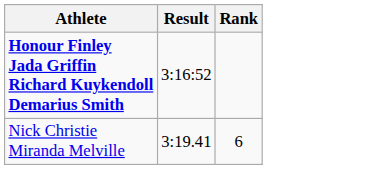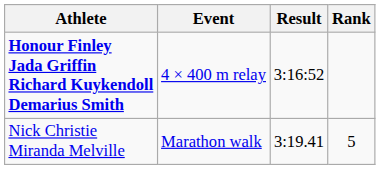+ column: Event | 4 × 400 m relay | Marathon walk
Nick Christie Miranda Melville | Rank: 6 -> 5
